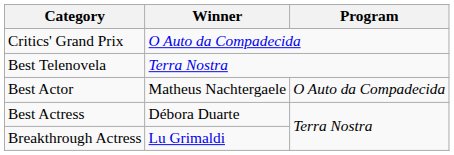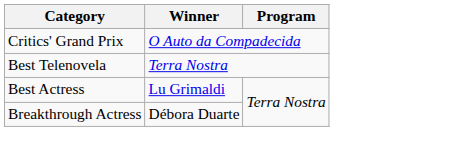- row: Best Actor | Matheus Nachtergaele | O Auto da Compadecida
Best Actress | Winner: Débora Duarte -> Lu Grimaldi
Breakthrough Actress | Winner: Lu Grimaldi -> Débora Duarte
